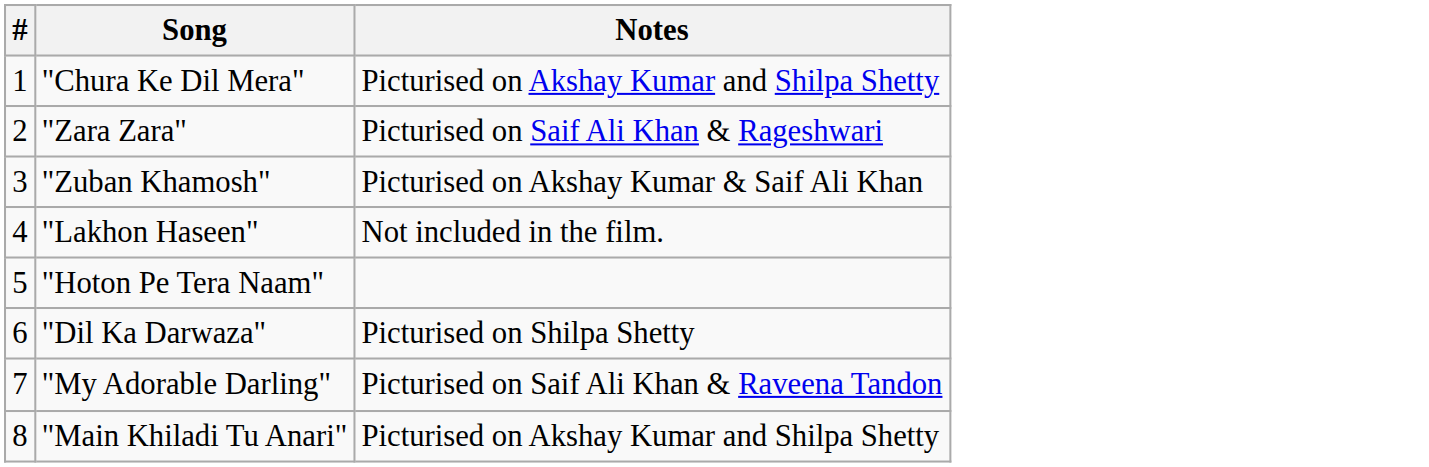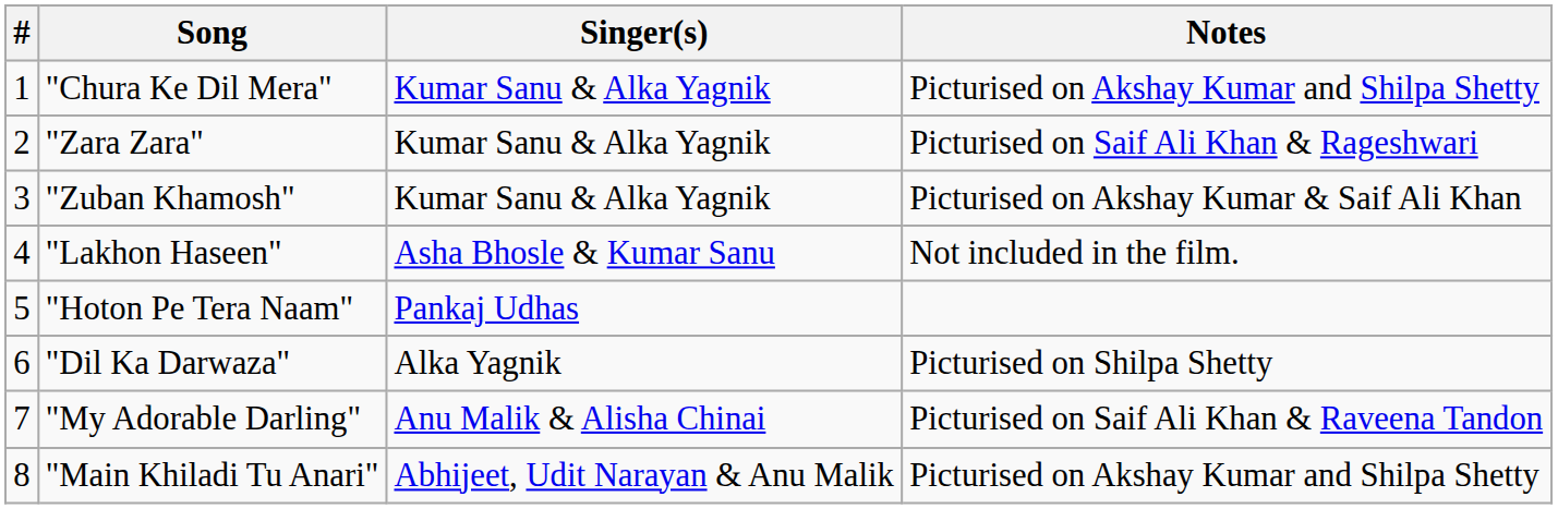+ column: Singer(s) | Kumar Sanu & Alka Yagnik | Kumar Sanu & Alka Yagnik | Kumar Sanu & Alka Yagnik | Asha Bhosle & Kumar Sanu | Pankaj Udhas | Alka Yagnik | Anu Malik & Alisha Chinai | Abhijeet, Udit Narayan & Anu Malik
